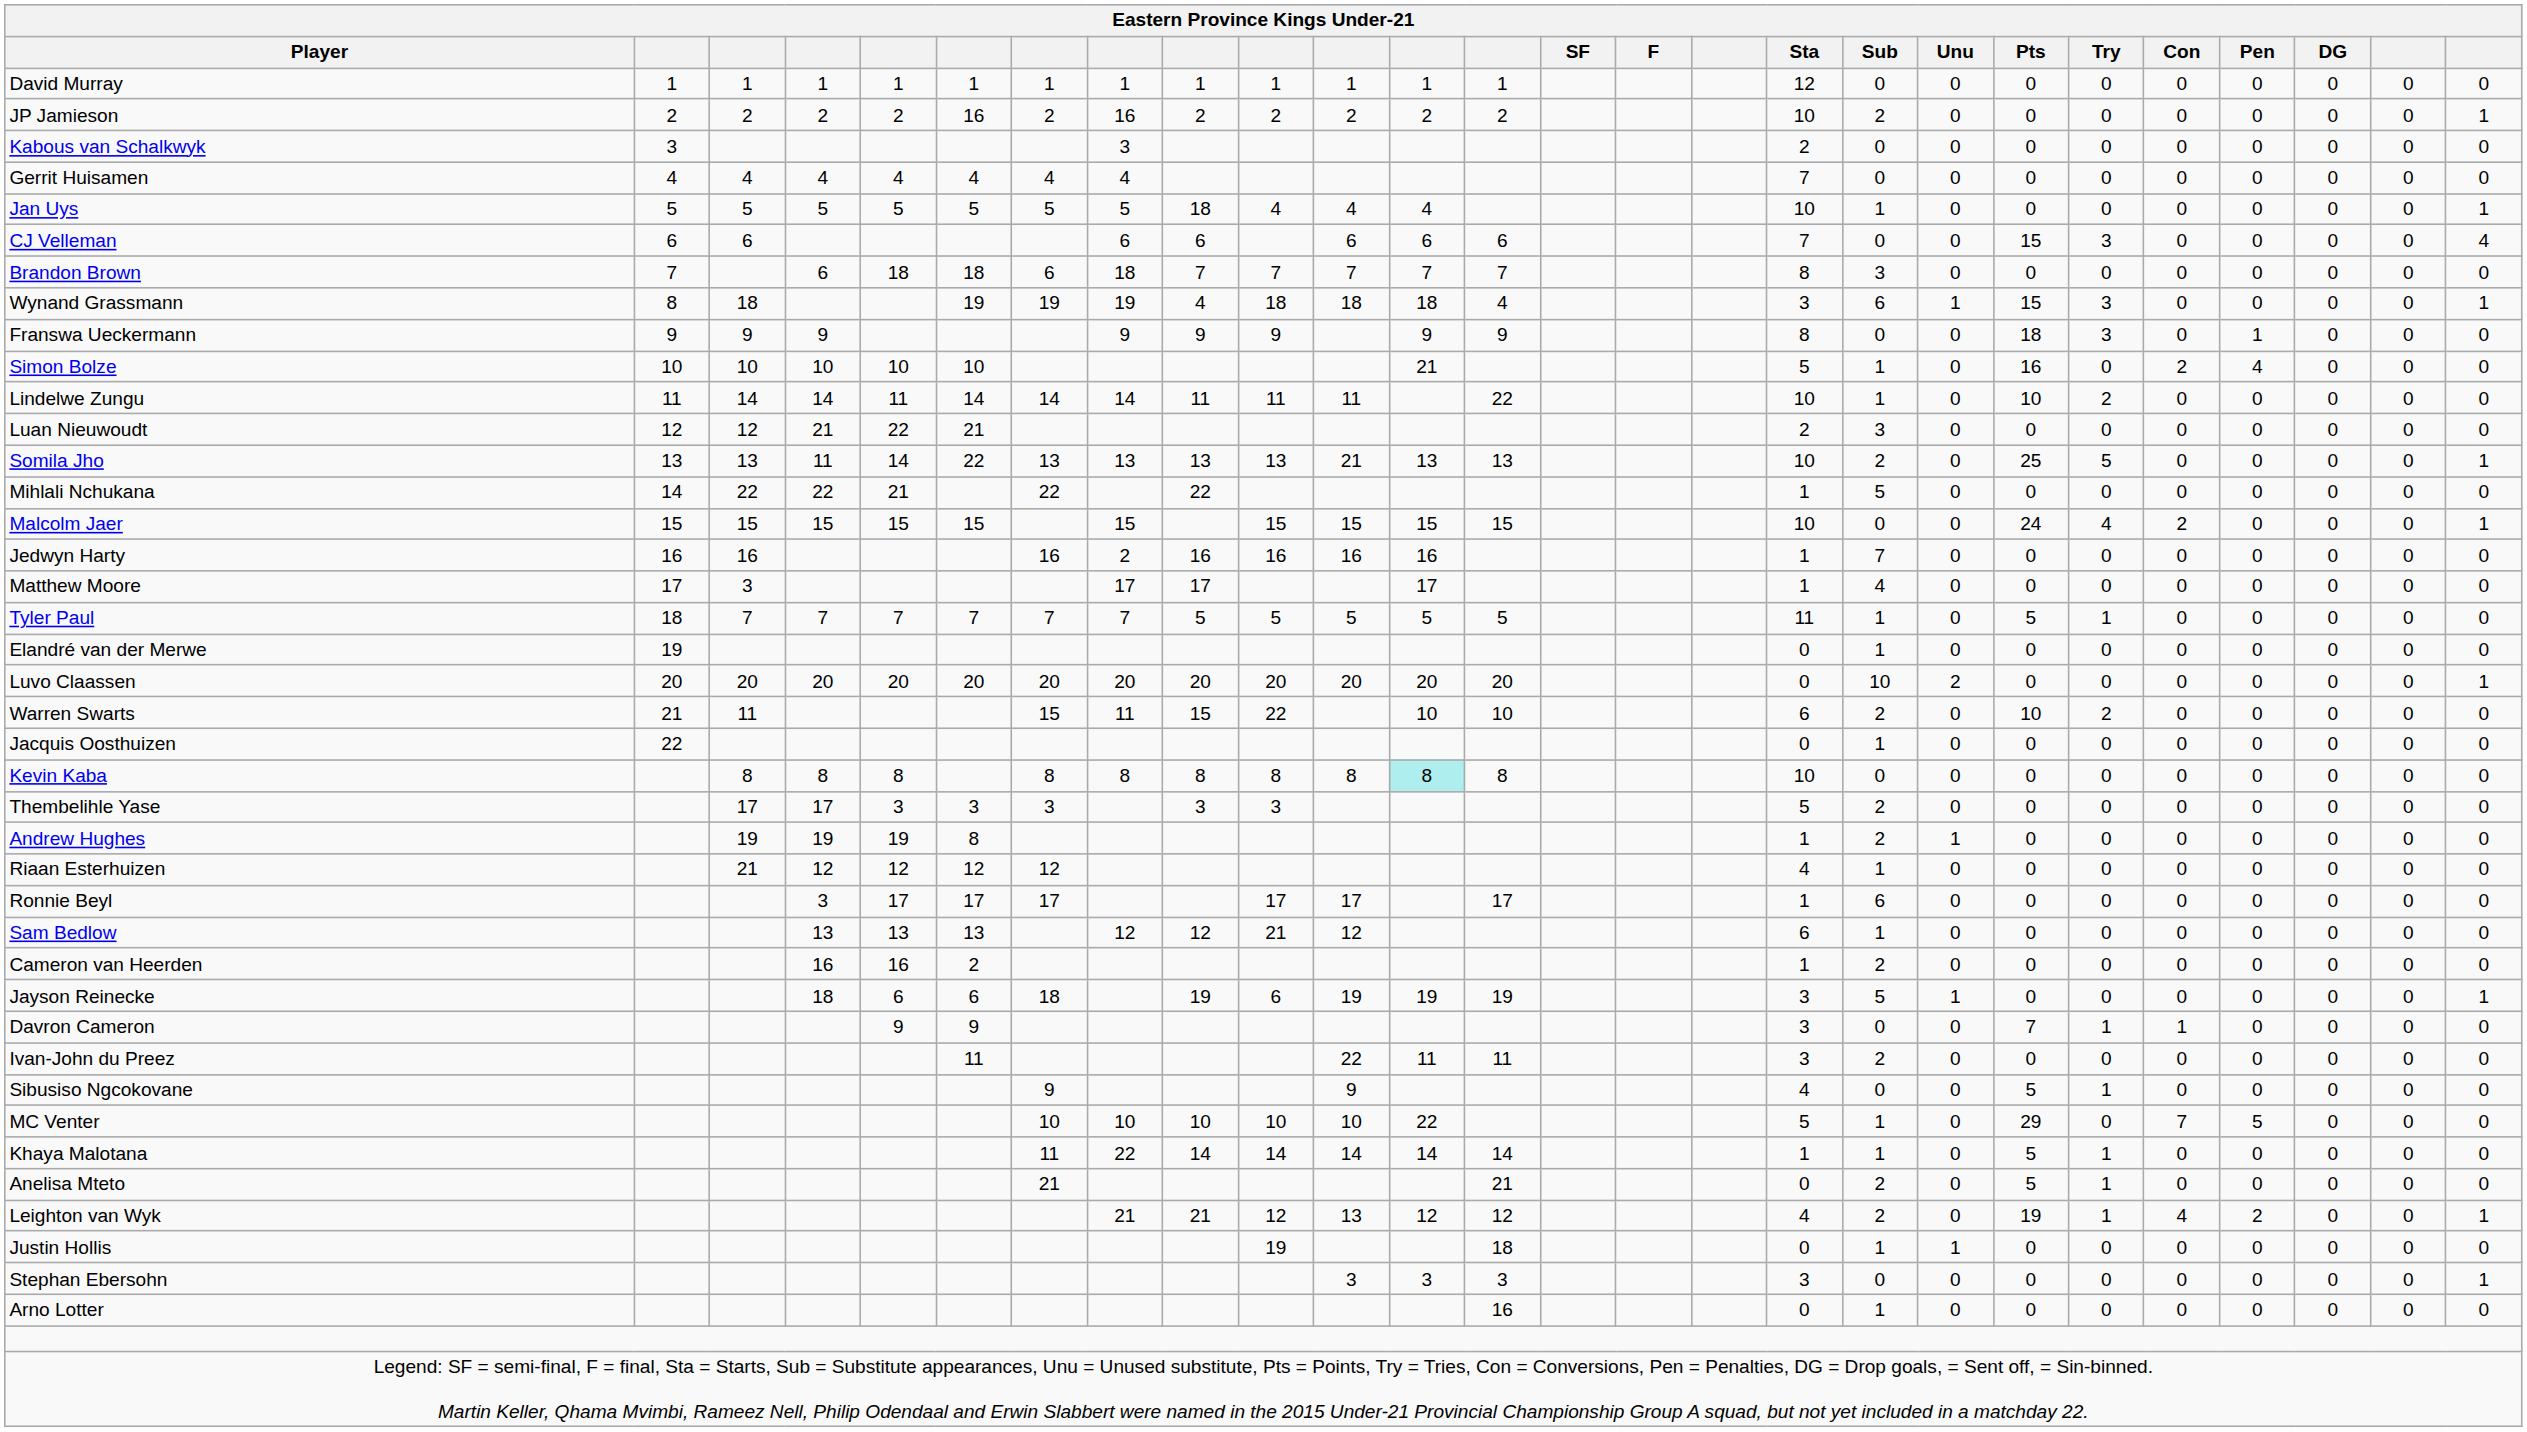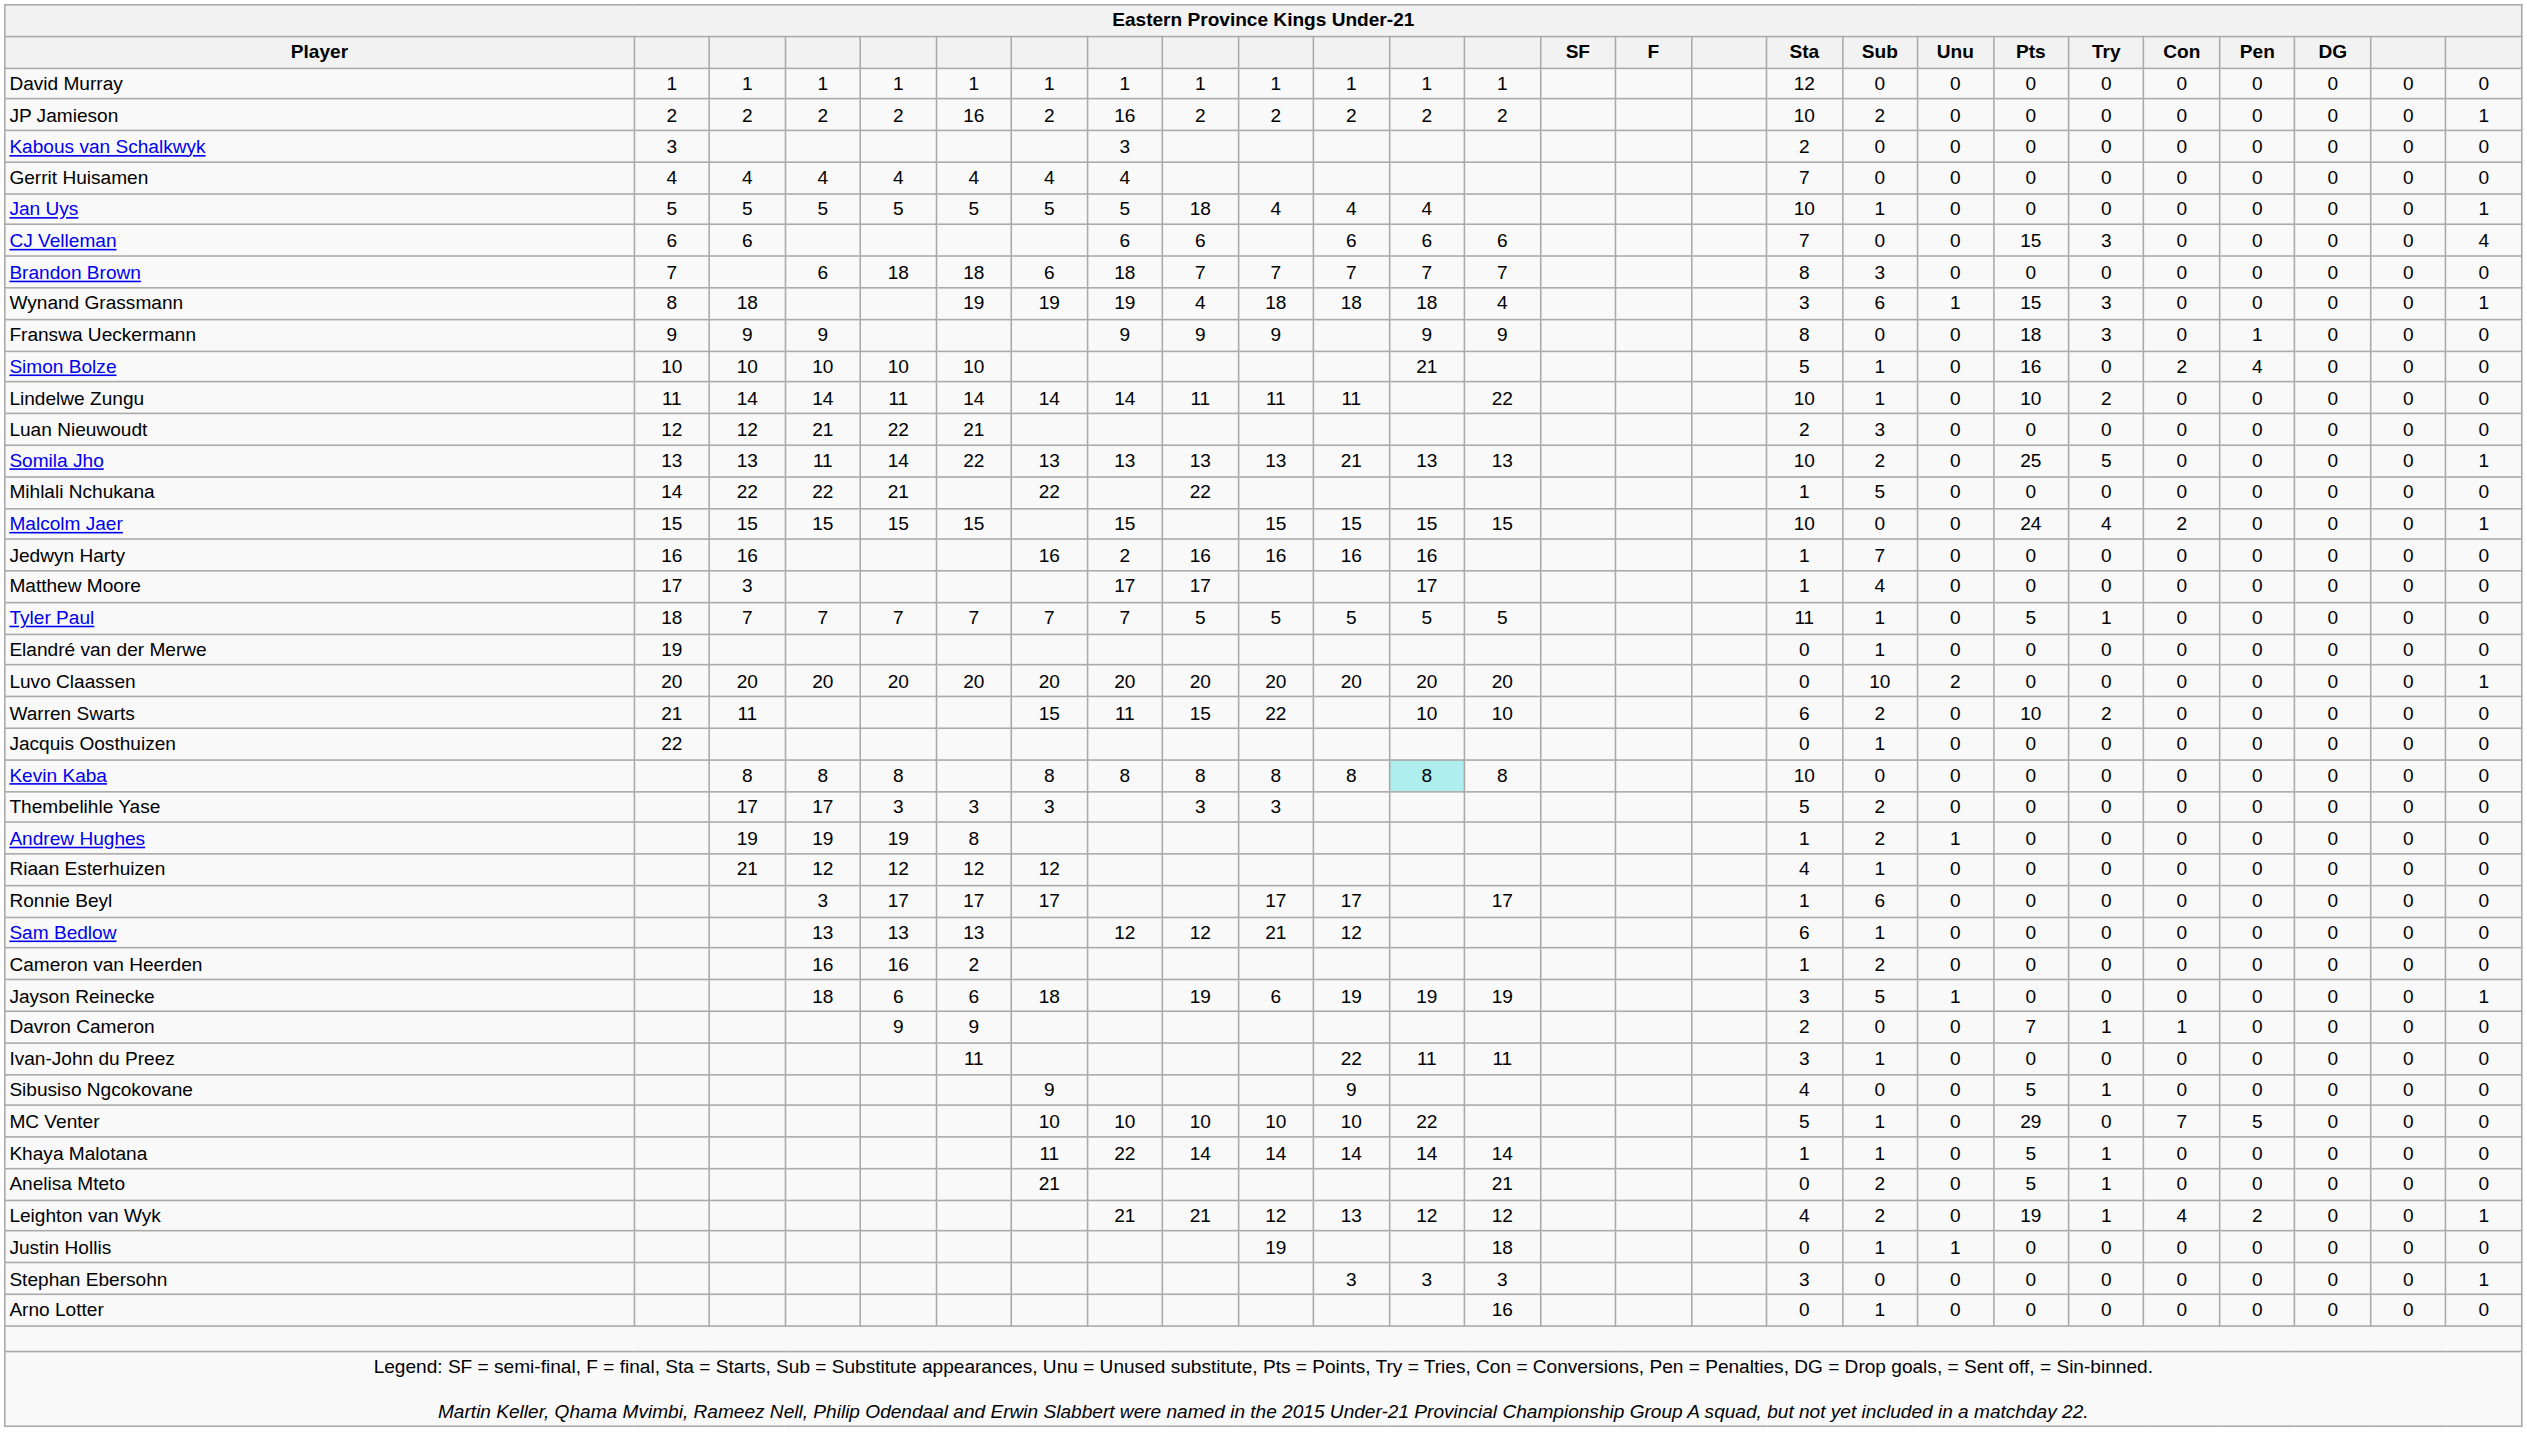Davron Cameron | Sta: 3 -> 2
Ivan-John du Preez | Sub: 2 -> 1
